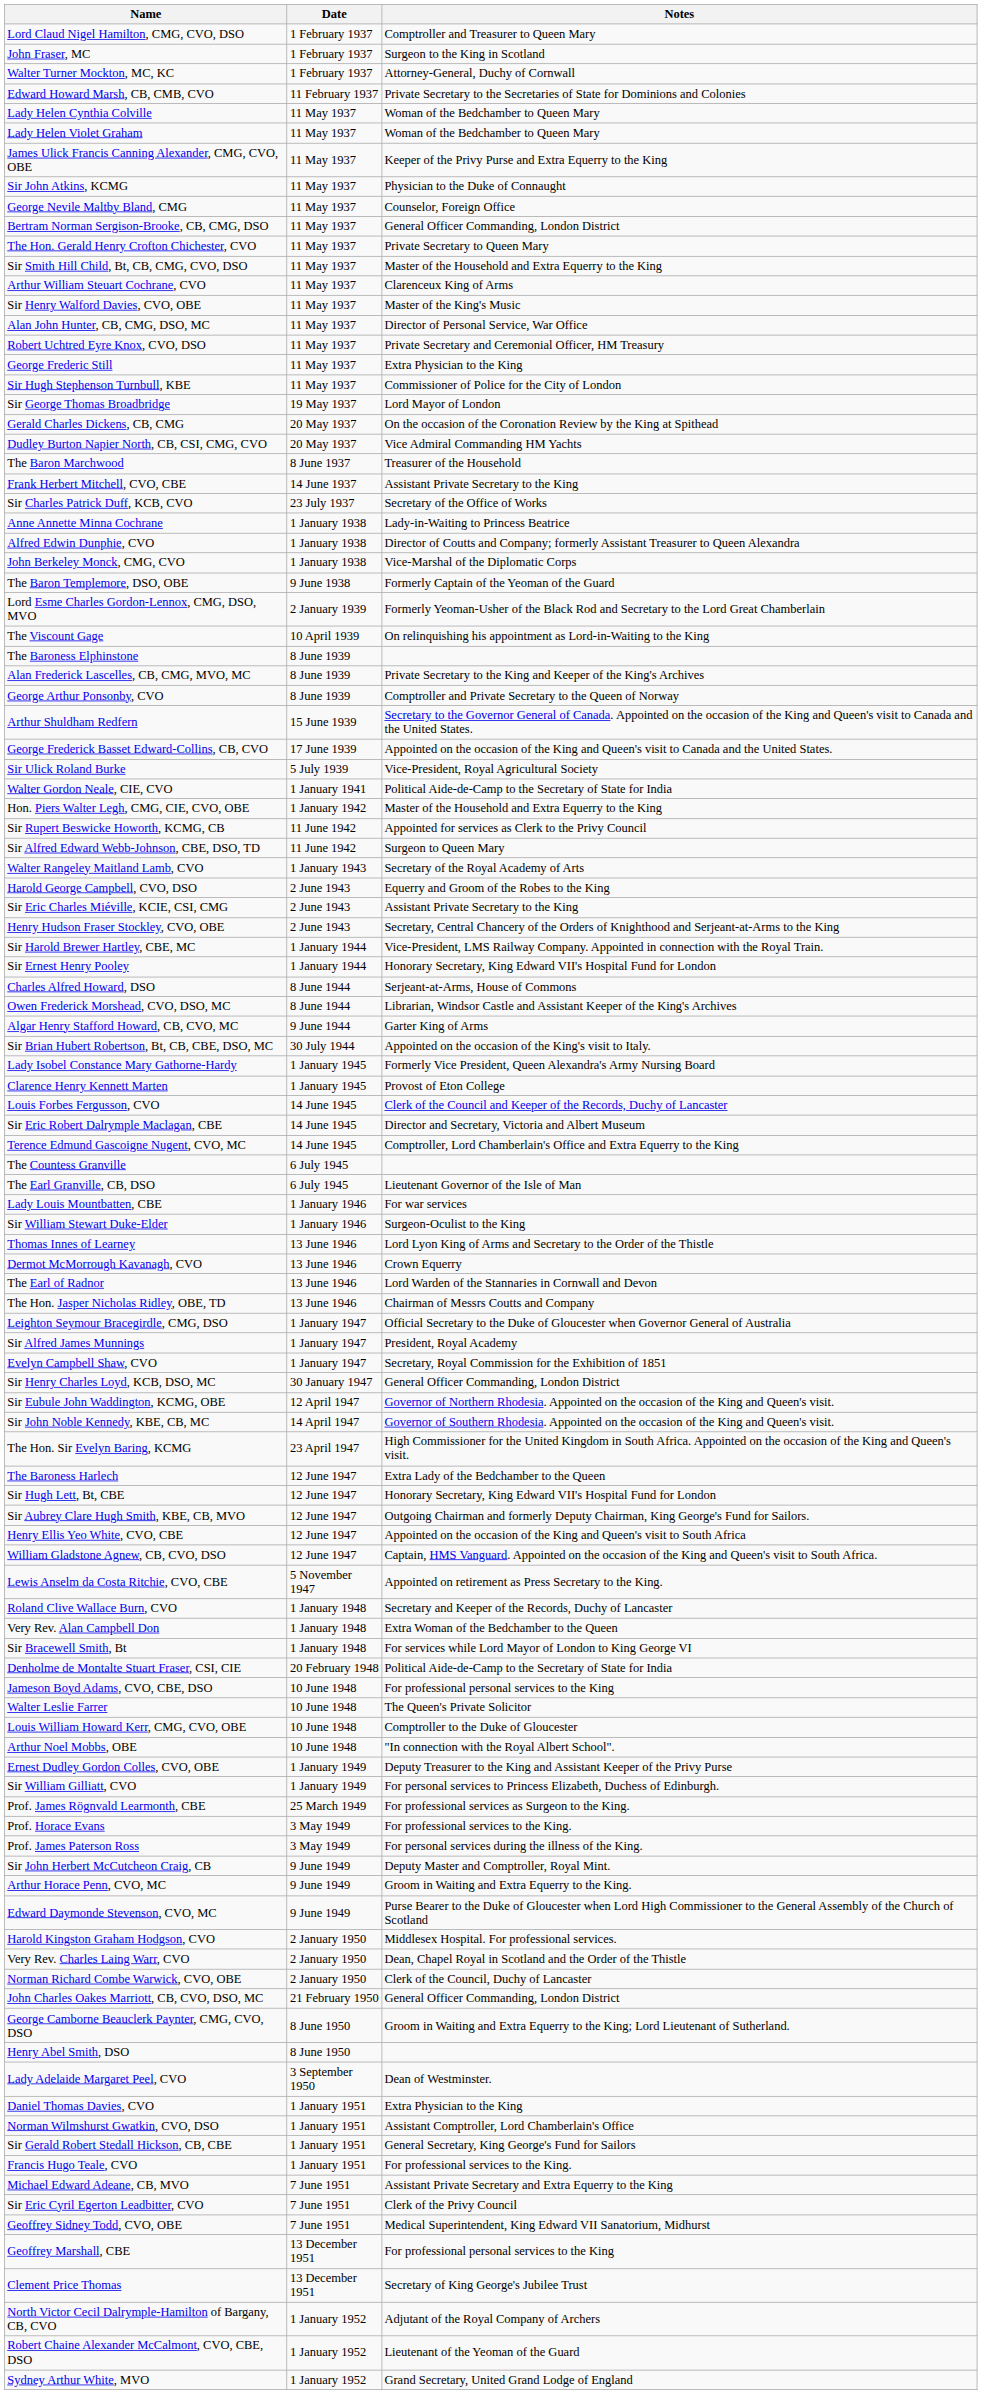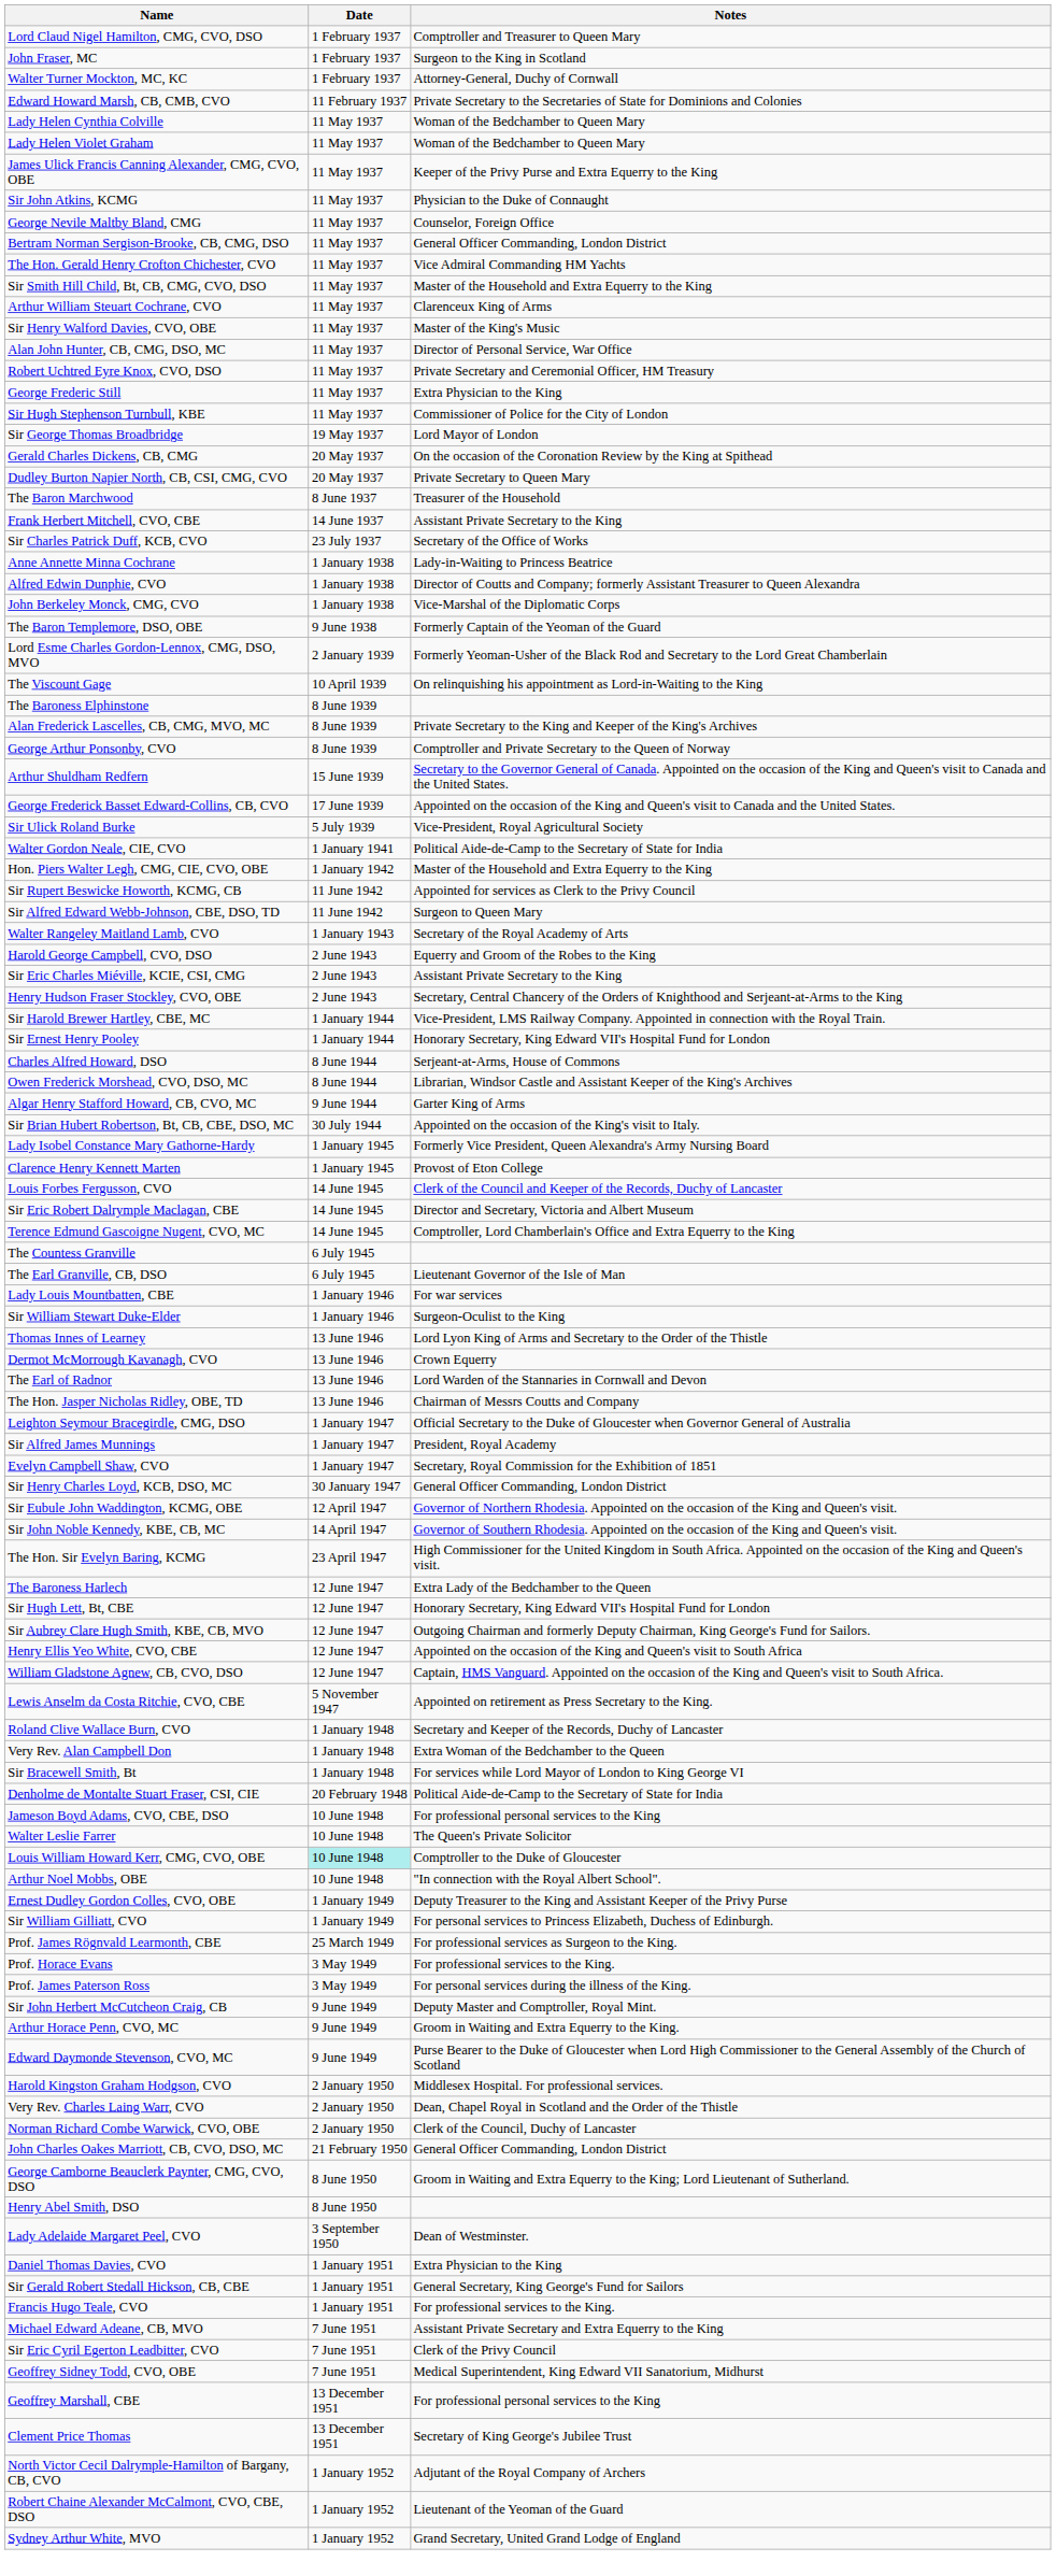The Hon. Gerald Henry Crofton Chichester, CVO | Notes: Private Secretary to Queen Mary -> Vice Admiral Commanding HM Yachts
Dudley Burton Napier North, CB, CSI, CMG, CVO | Notes: Vice Admiral Commanding HM Yachts -> Private Secretary to Queen Mary
Louis William Howard Kerr, CMG, CVO, OBE | Date: no background -> paleturquoise background
- row: Norman Wilmshurst Gwatkin, CVO, DSO | 1 January 1951 | Assistant Comptroller, Lord Chamberlain's Office
